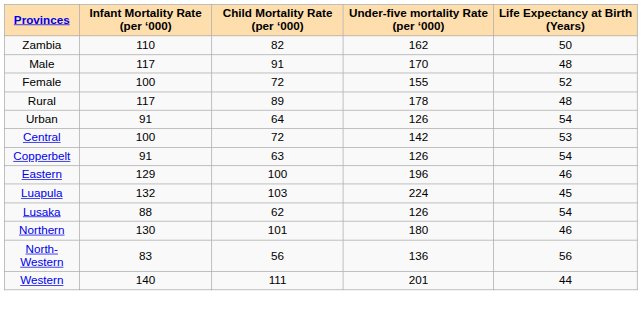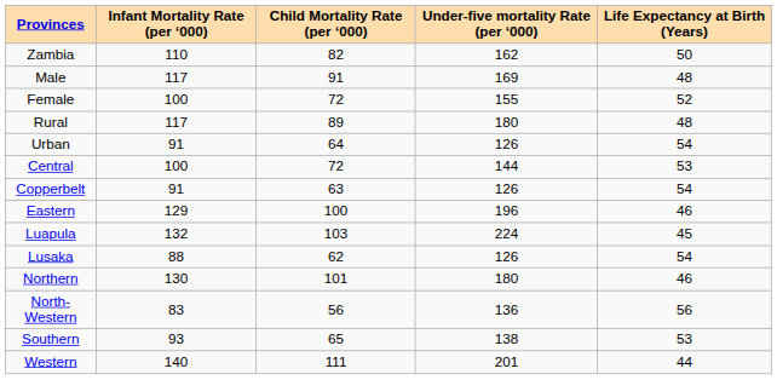Male | Under-five mortality Rate (per ‘000): 170 -> 169
Rural | Under-five mortality Rate (per ‘000): 178 -> 180
Central | Under-five mortality Rate (per ‘000): 142 -> 144
+ row: Southern | 93 | 65 | 138 | 53
